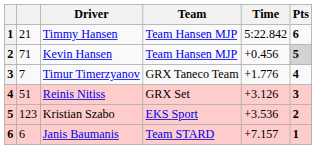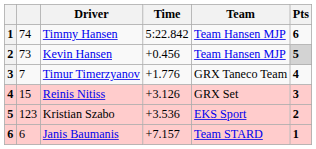columns swapped: Team <-> Time
Timmy Hansen | column 2: 21 -> 74
Kevin Hansen | column 2: 71 -> 73
Reinis Nitiss | column 2: 51 -> 15
